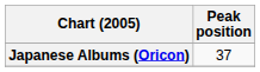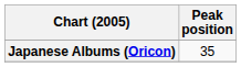Japanese Albums (Oricon) | Peak position: 37 -> 35
